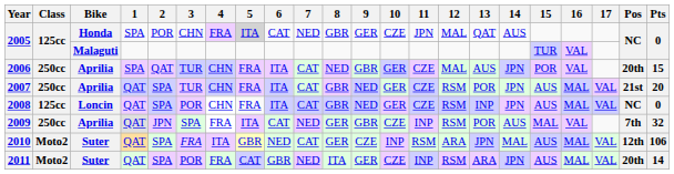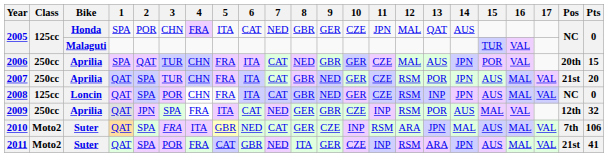2005 / Honda | 5: lightgrey background -> no background
2009 | Pos: 7th -> 12th
2010 | Pos: 12th -> 7th
2011 | Pos: 20th -> 21st
2011 | Pts: 14 -> 41
